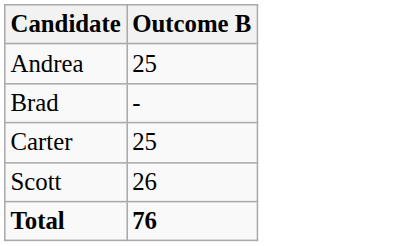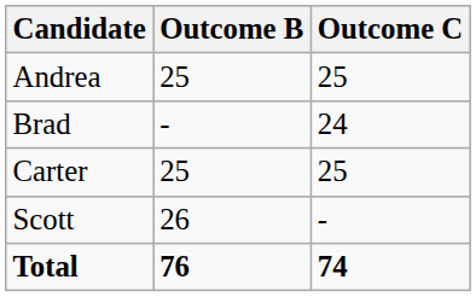+ column: Outcome C | 25 | 24 | 25 | - | 74
